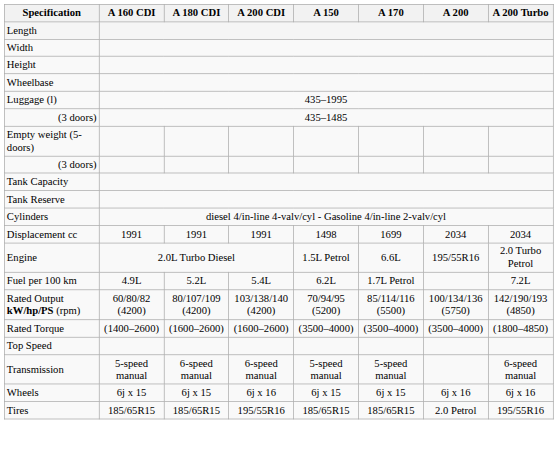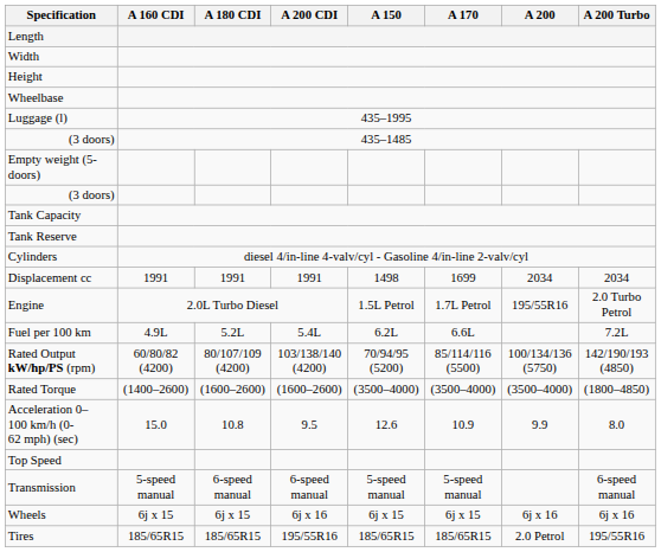Engine | A 170: 6.6L -> 1.7L Petrol
Fuel per 100 km | A 170: 1.7L Petrol -> 6.6L
+ row: Acceleration 0–100 km/h (0-62 mph) (sec) | 15.0 | 10.8 | 9.5 | 12.6 | 10.9 | 9.9 | 8.0
